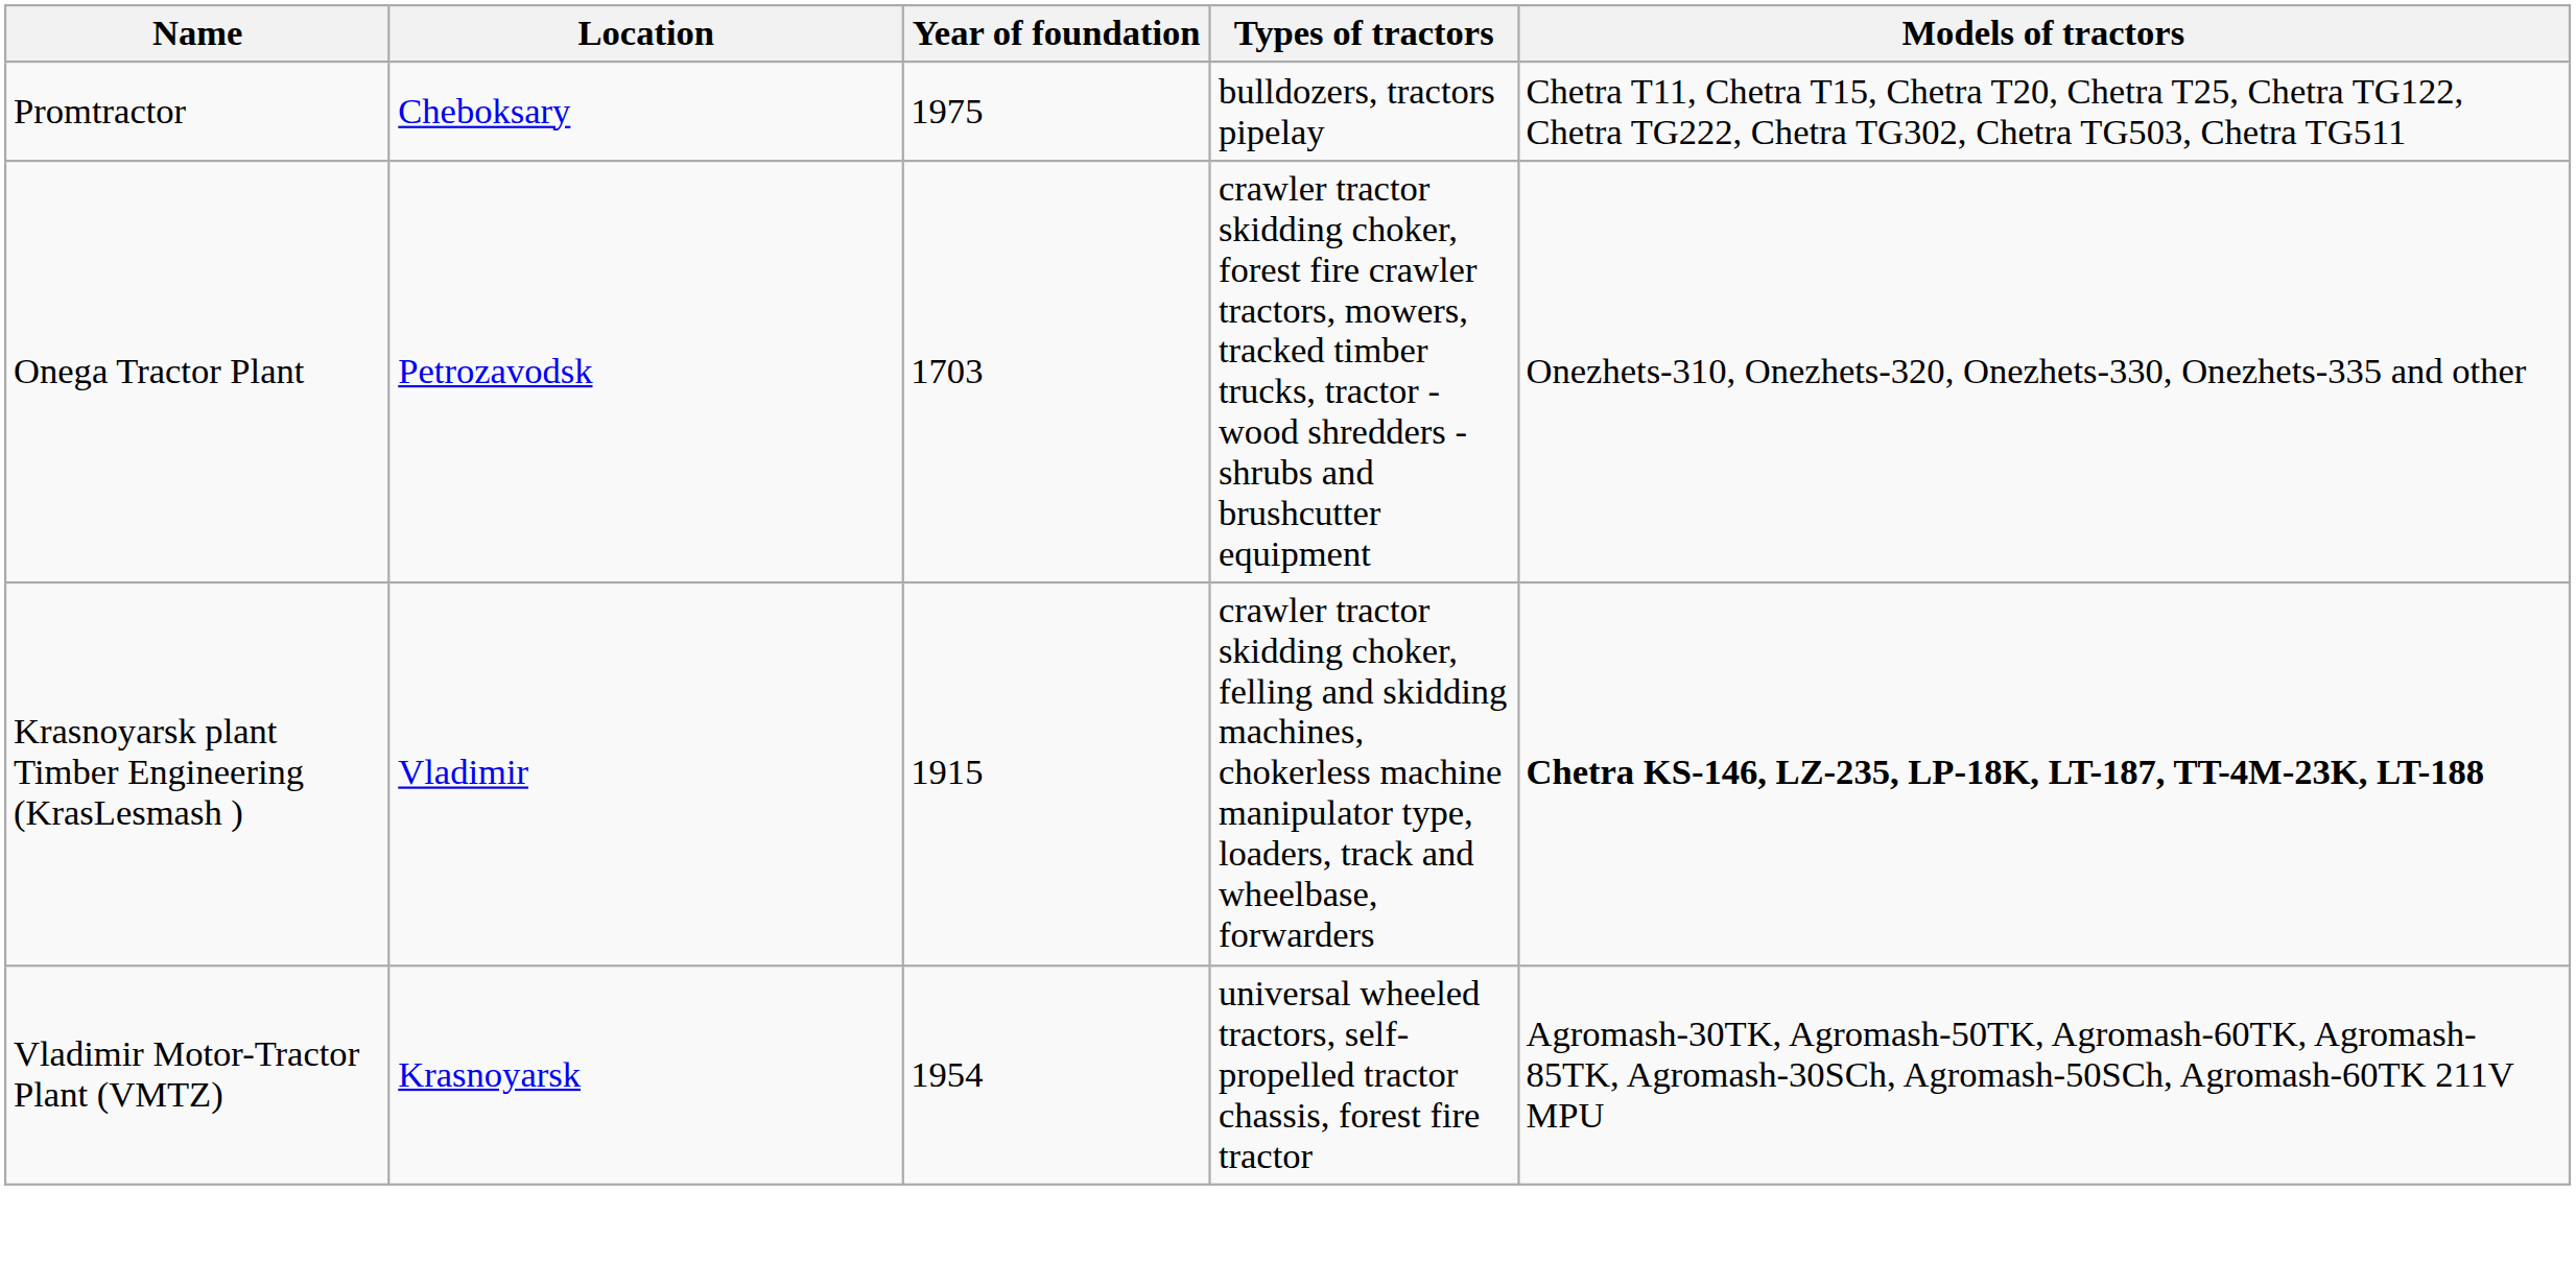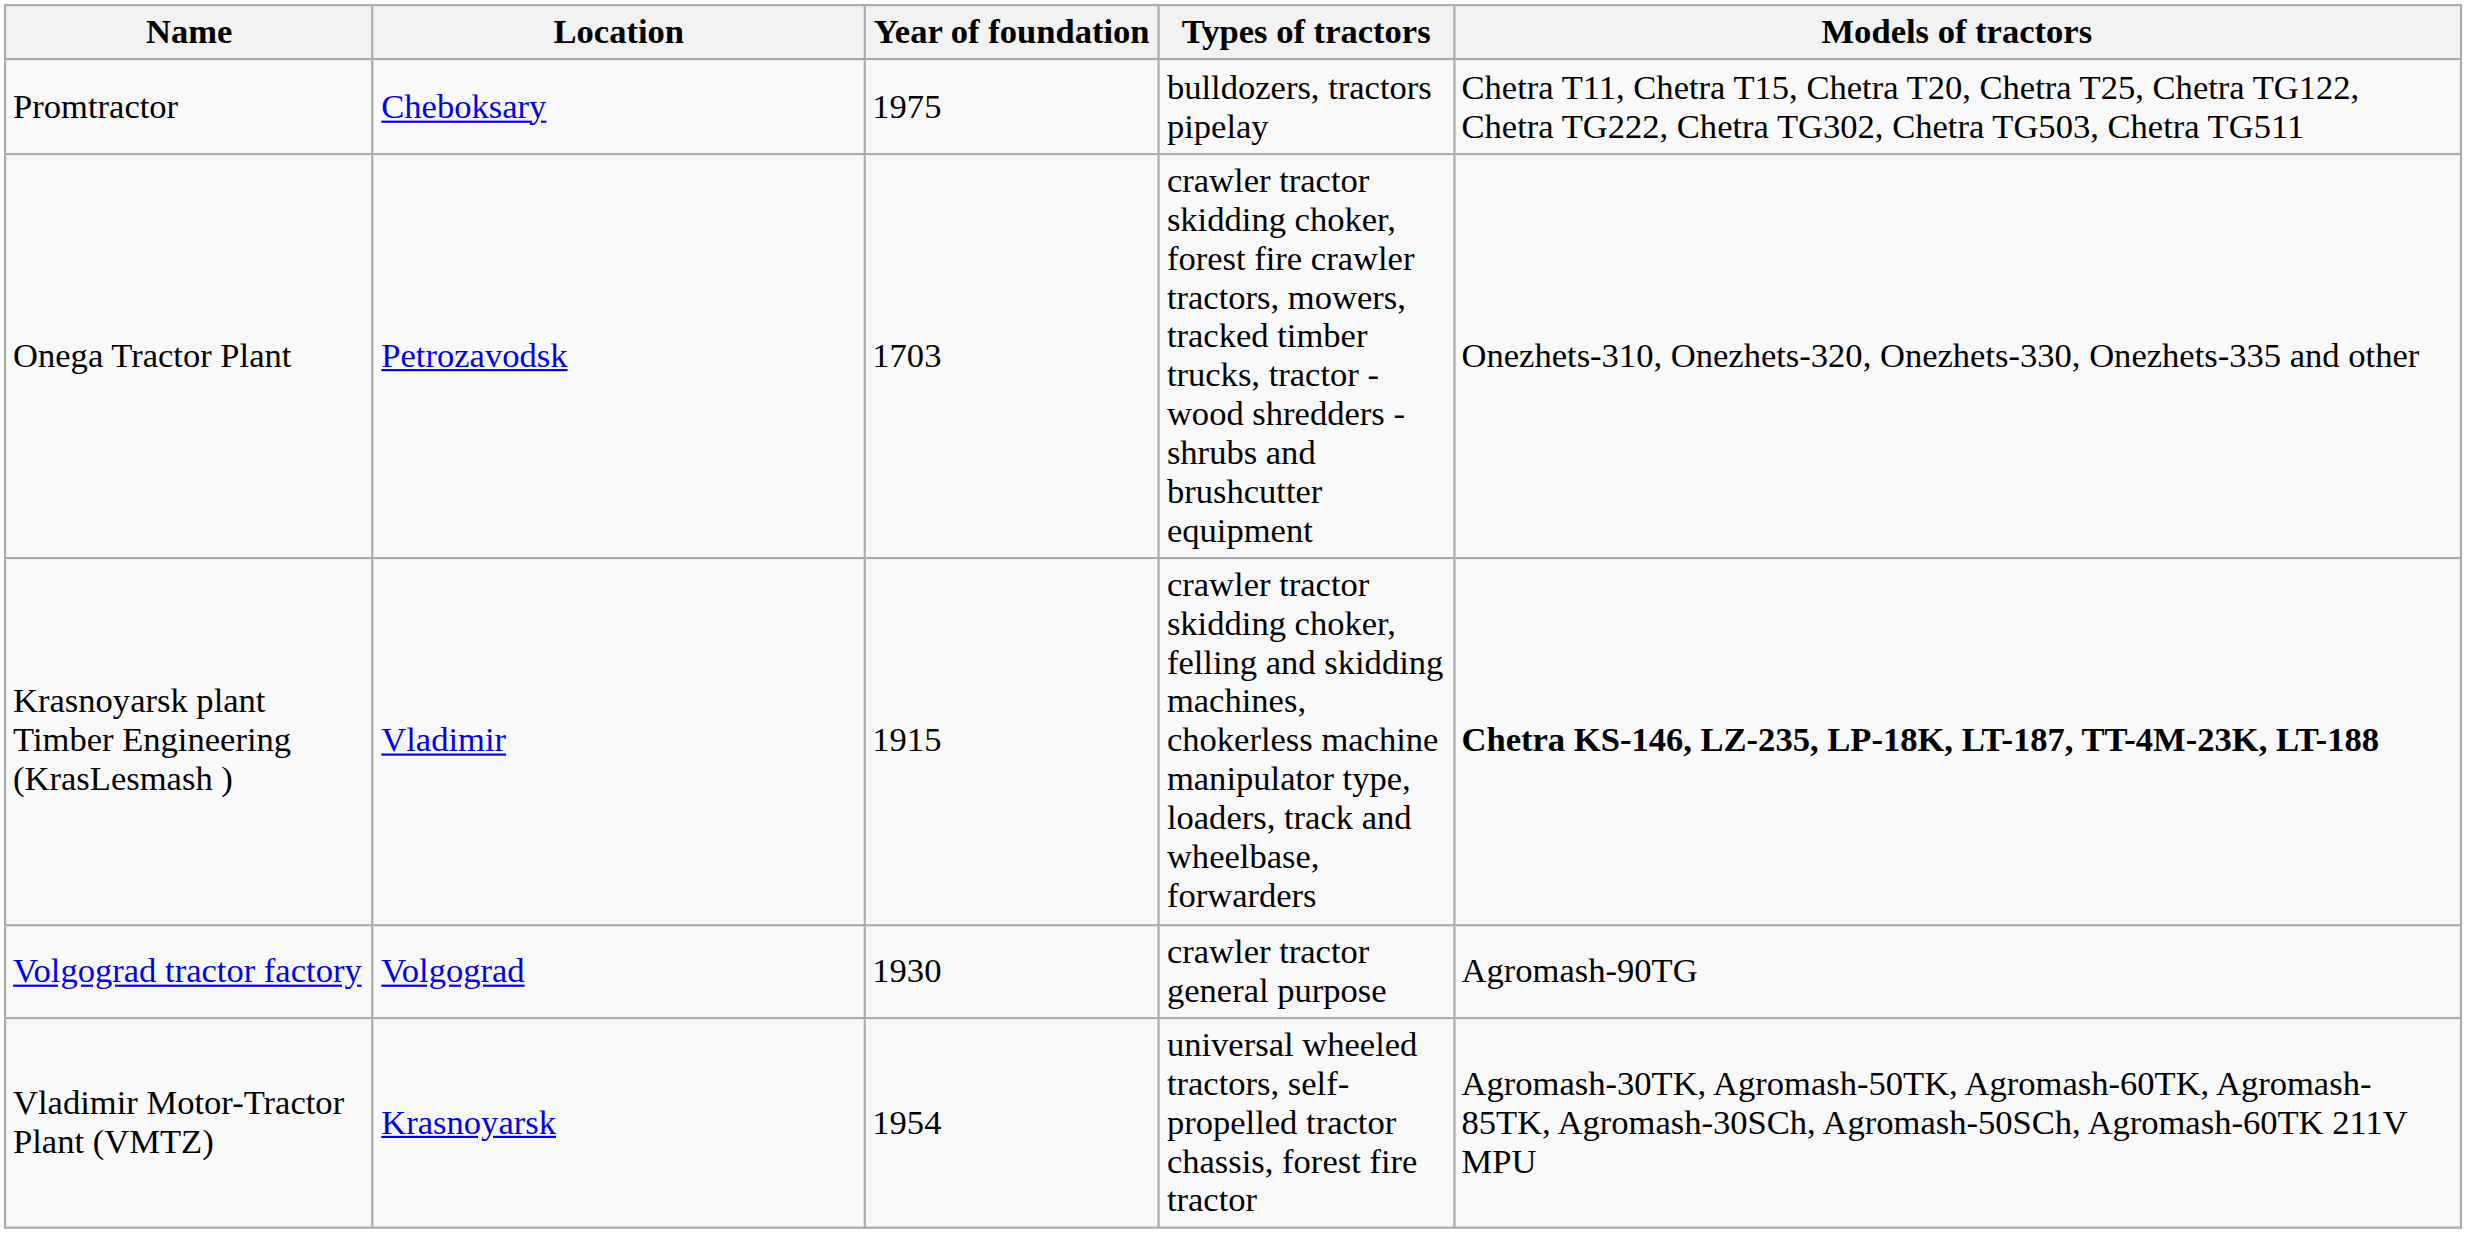+ row: Volgograd tractor factory | Volgograd | 1930 | crawler tractor general purpose | Agromash-90TG
